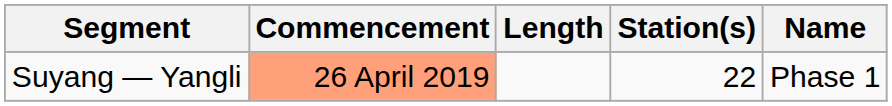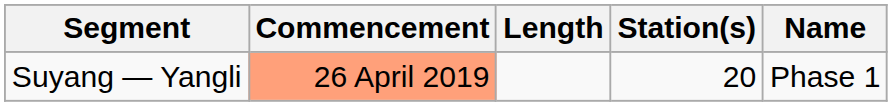Suyang — Yangli | Station(s): 22 -> 20
